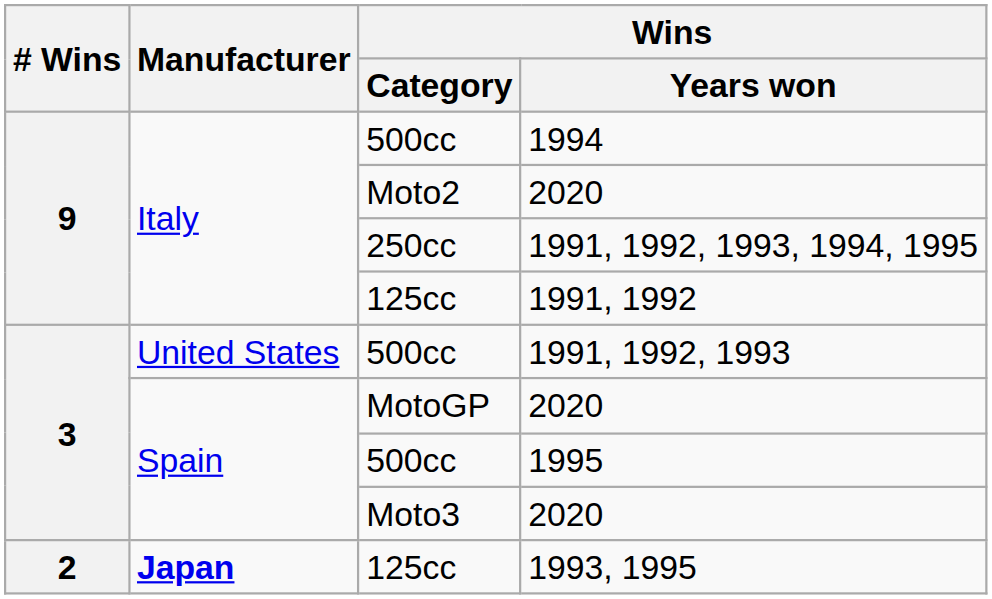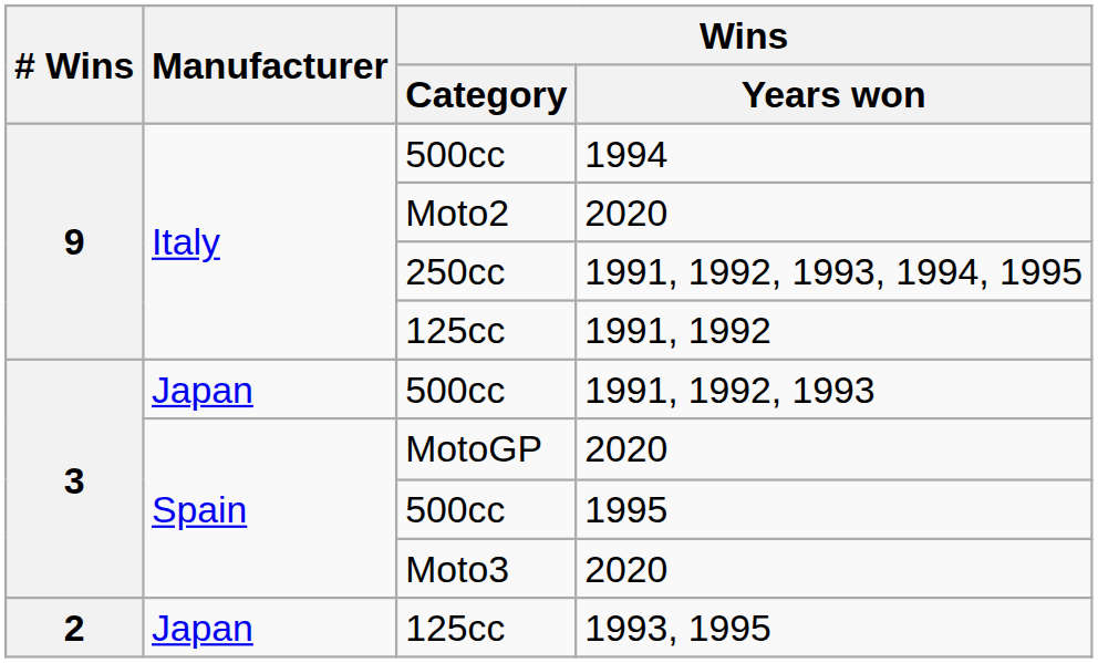1991, 1992, 1993 | Manufacturer: United States -> Japan
1993, 1995 | Manufacturer: bold -> normal
